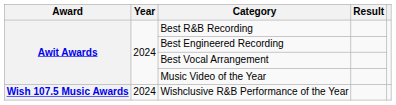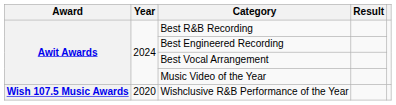Wishclusive R&B Performance of the Year | Year: 2024 -> 2020
